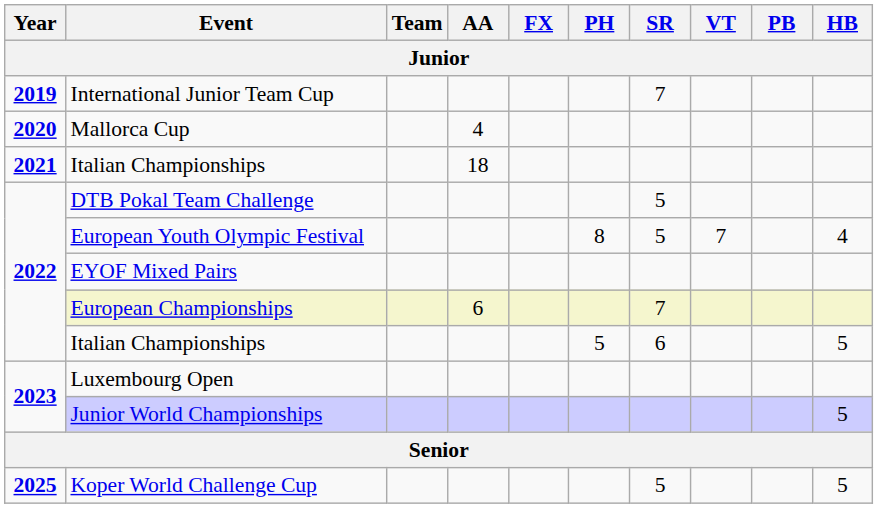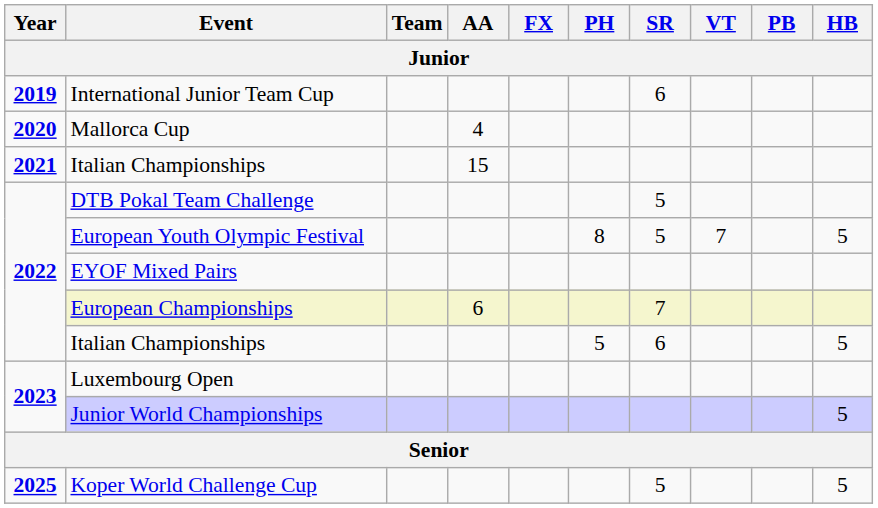International Junior Team Cup | SR: 7 -> 6
2021 / Italian Championships | AA: 18 -> 15
European Youth Olympic Festival | HB: 4 -> 5
